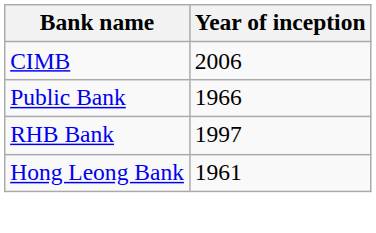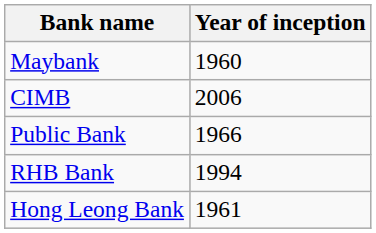+ row: Maybank | 1960
RHB Bank | Year of inception: 1997 -> 1994
